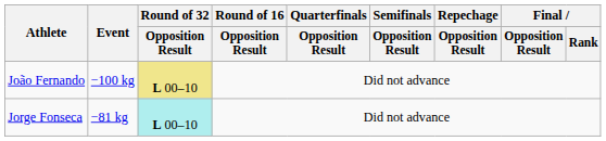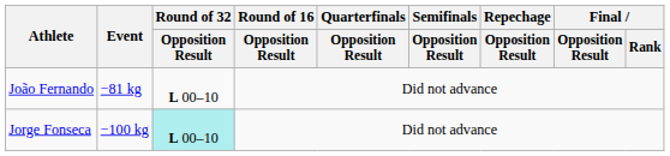João Fernando | Event: −100 kg -> −81 kg
João Fernando | Round of 32 / Opposition Result: khaki background -> no background
Jorge Fonseca | Event: −81 kg -> −100 kg
